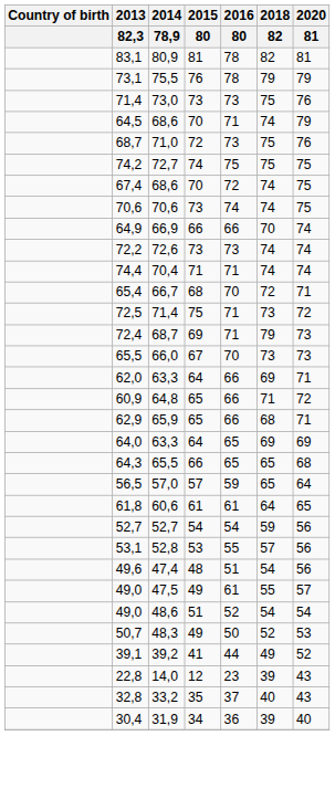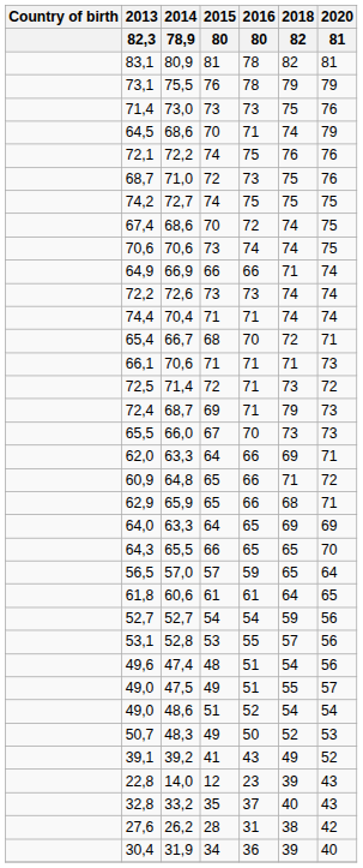+ row: 72,1 | 72,2 | 74 | 75 | 76 | 76
64,9 | 2018 / 82: 70 -> 71
+ row: 66,1 | 70,6 | 71 | 71 | 71 | 73
72,5 | 2015 / 80: 75 -> 72
64,3 | 2020 / 81: 68 -> 70
49,0 / 47,5 | 2016 / 80: 61 -> 51
39,1 | 2016 / 80: 44 -> 43
+ row: 27,6 | 26,2 | 28 | 31 | 38 | 42
